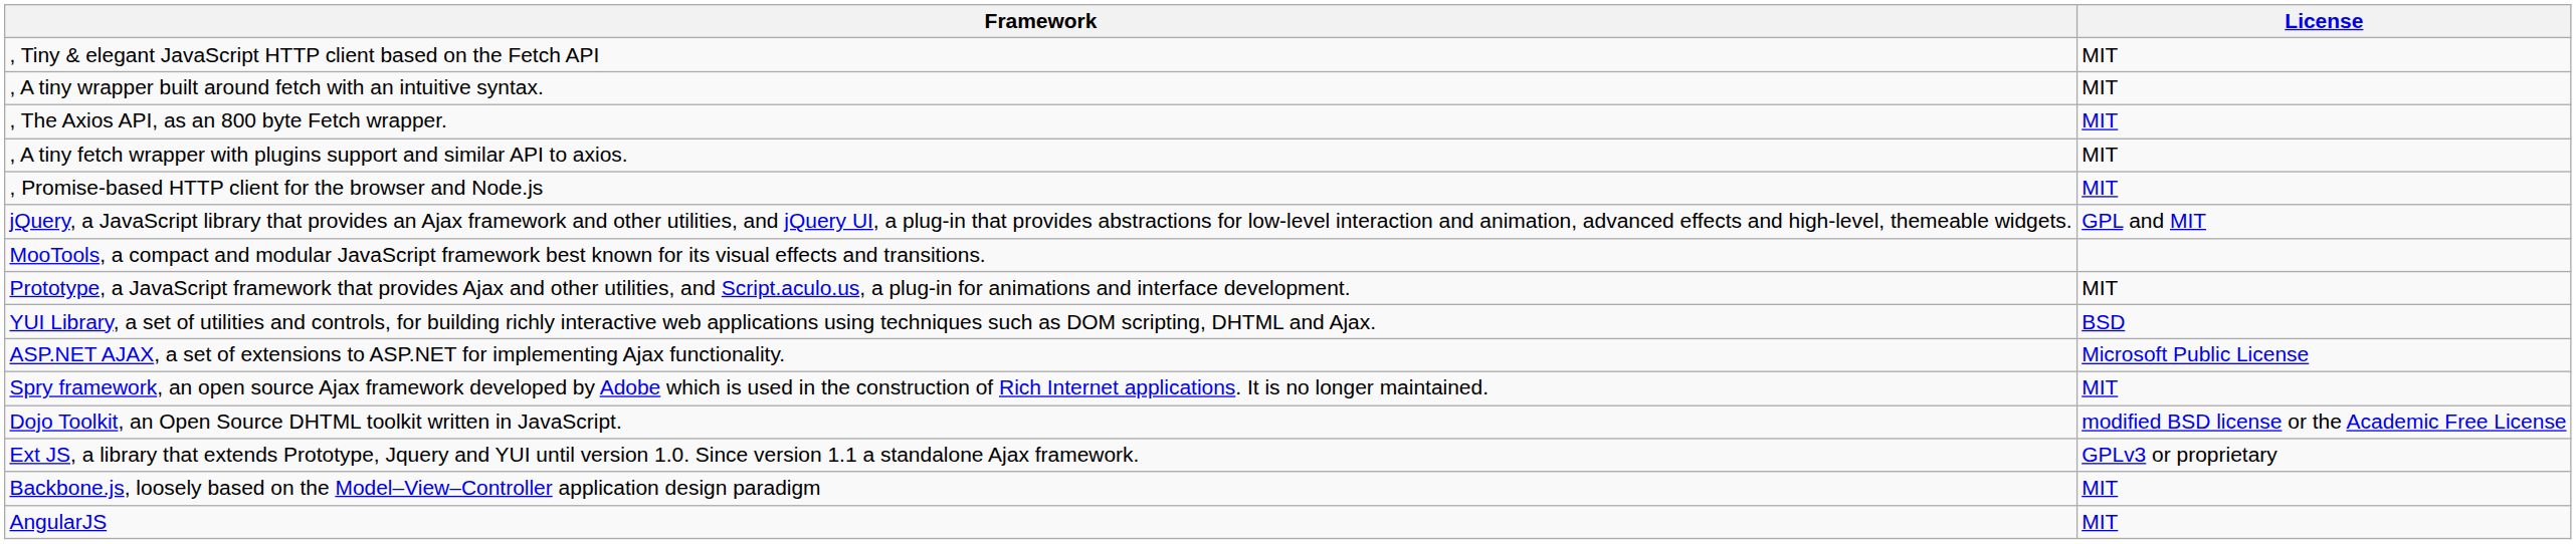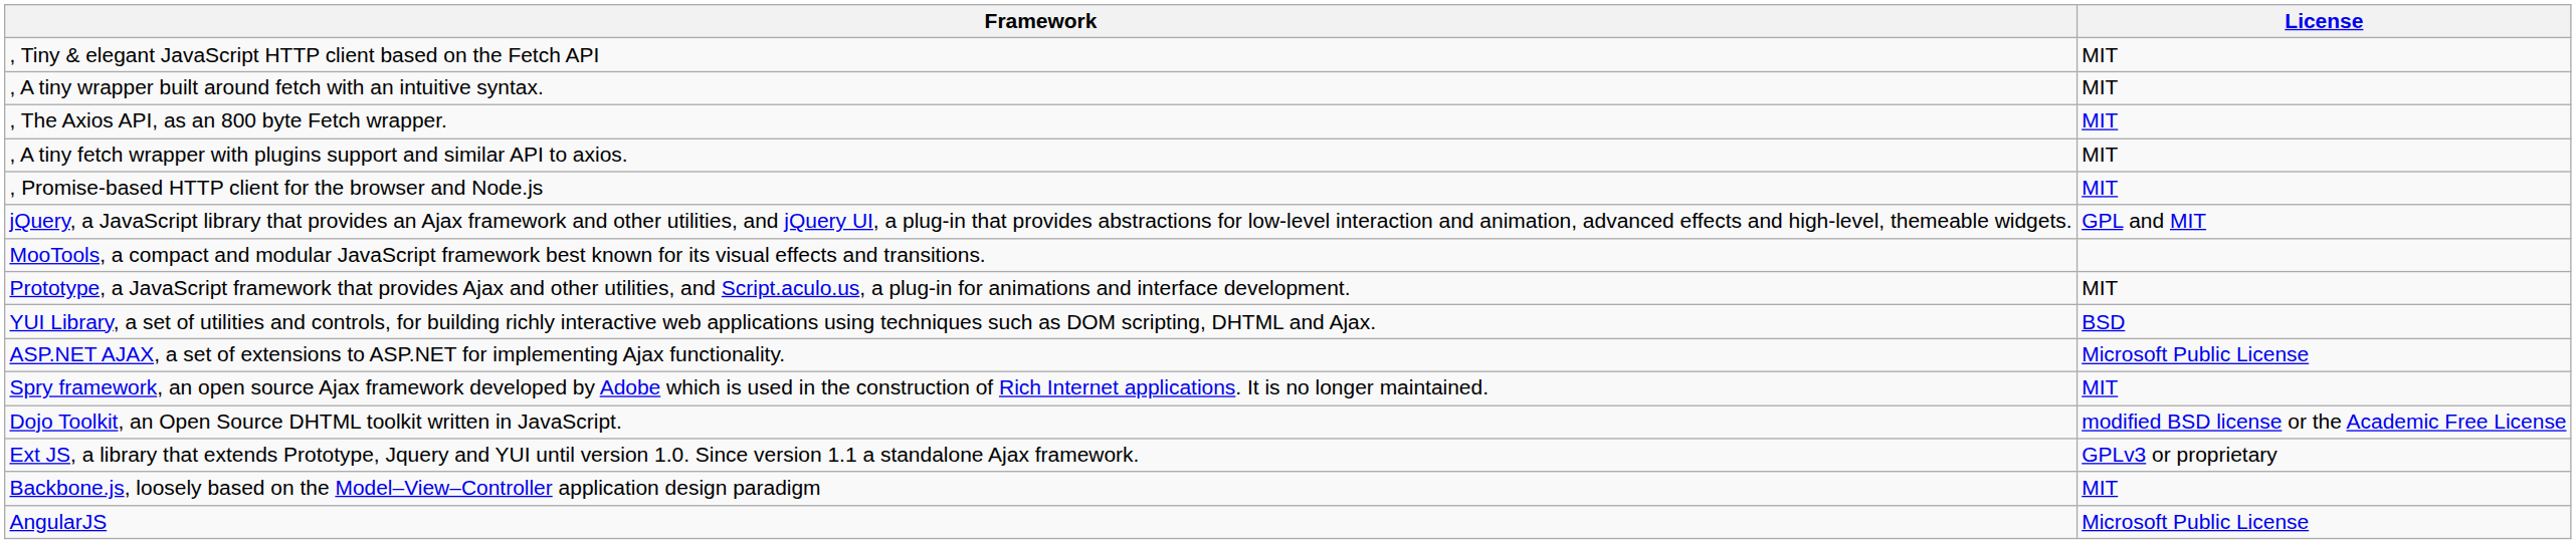AngularJS | License: MIT -> Microsoft Public License
